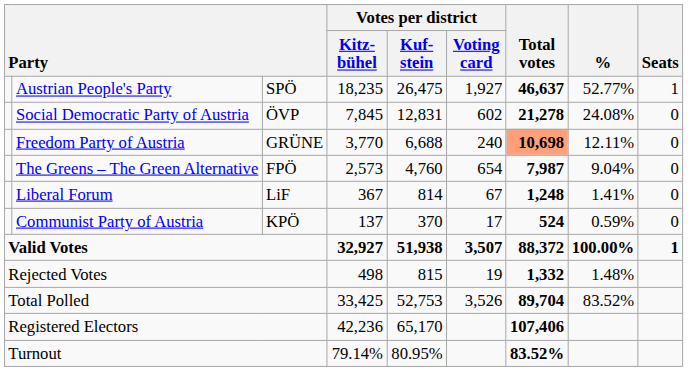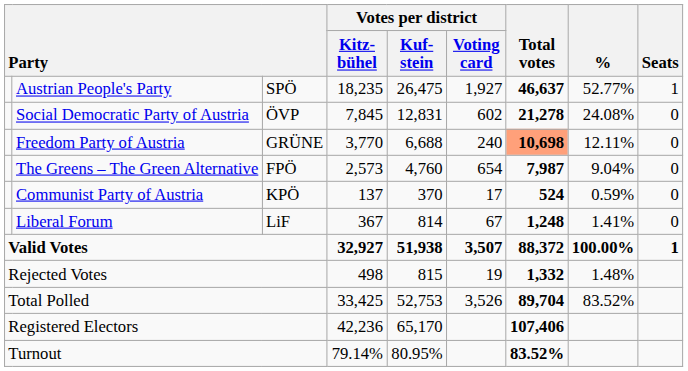rows swapped: Liberal Forum <-> Communist Party of Austria
